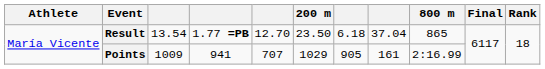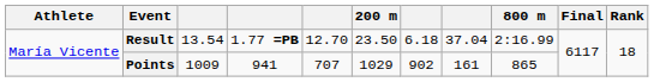Result | 800 m: 865 -> 2:16.99
Points | column 7: 905 -> 902
Points | 800 m: 2:16.99 -> 865
